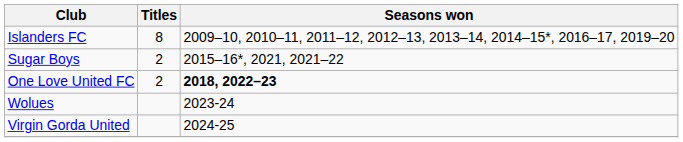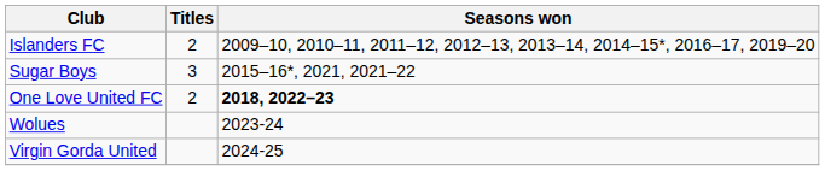Islanders FC | Titles: 8 -> 2
Sugar Boys | Titles: 2 -> 3
